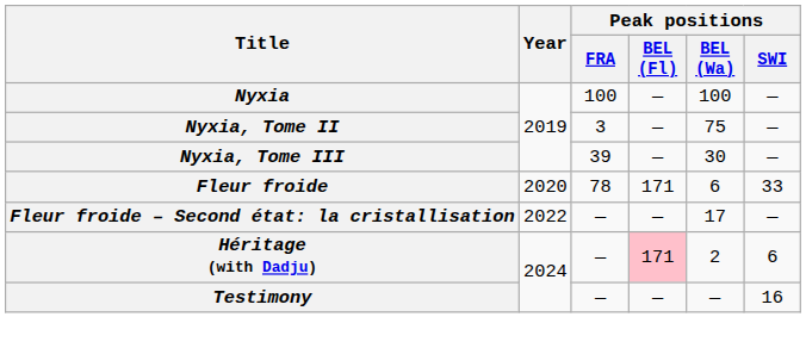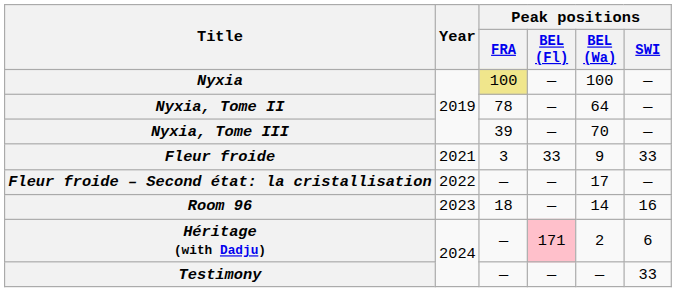Nyxia | Peak positions / FRA: no background -> khaki background
Nyxia, Tome II | Peak positions / FRA: 3 -> 78
Nyxia, Tome II | Peak positions / BEL (Wa): 75 -> 64
Nyxia, Tome III | Peak positions / BEL (Wa): 30 -> 70
Fleur froide | Year: 2020 -> 2021
Fleur froide | Peak positions / FRA: 78 -> 3
Fleur froide | Peak positions / BEL (Fl): 171 -> 33
Fleur froide | Peak positions / BEL (Wa): 6 -> 9
+ row: Room 96 | 2023 | 18 | — | 14 | 16
Testimony | Peak positions / SWI: 16 -> 33
